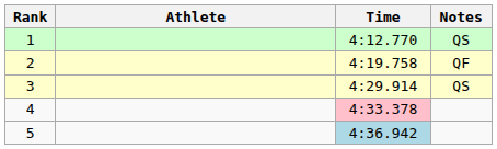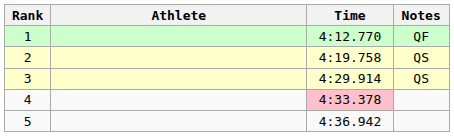1 | Notes: QS -> QF
2 | Notes: QF -> QS
5 | Time: lightblue background -> no background
